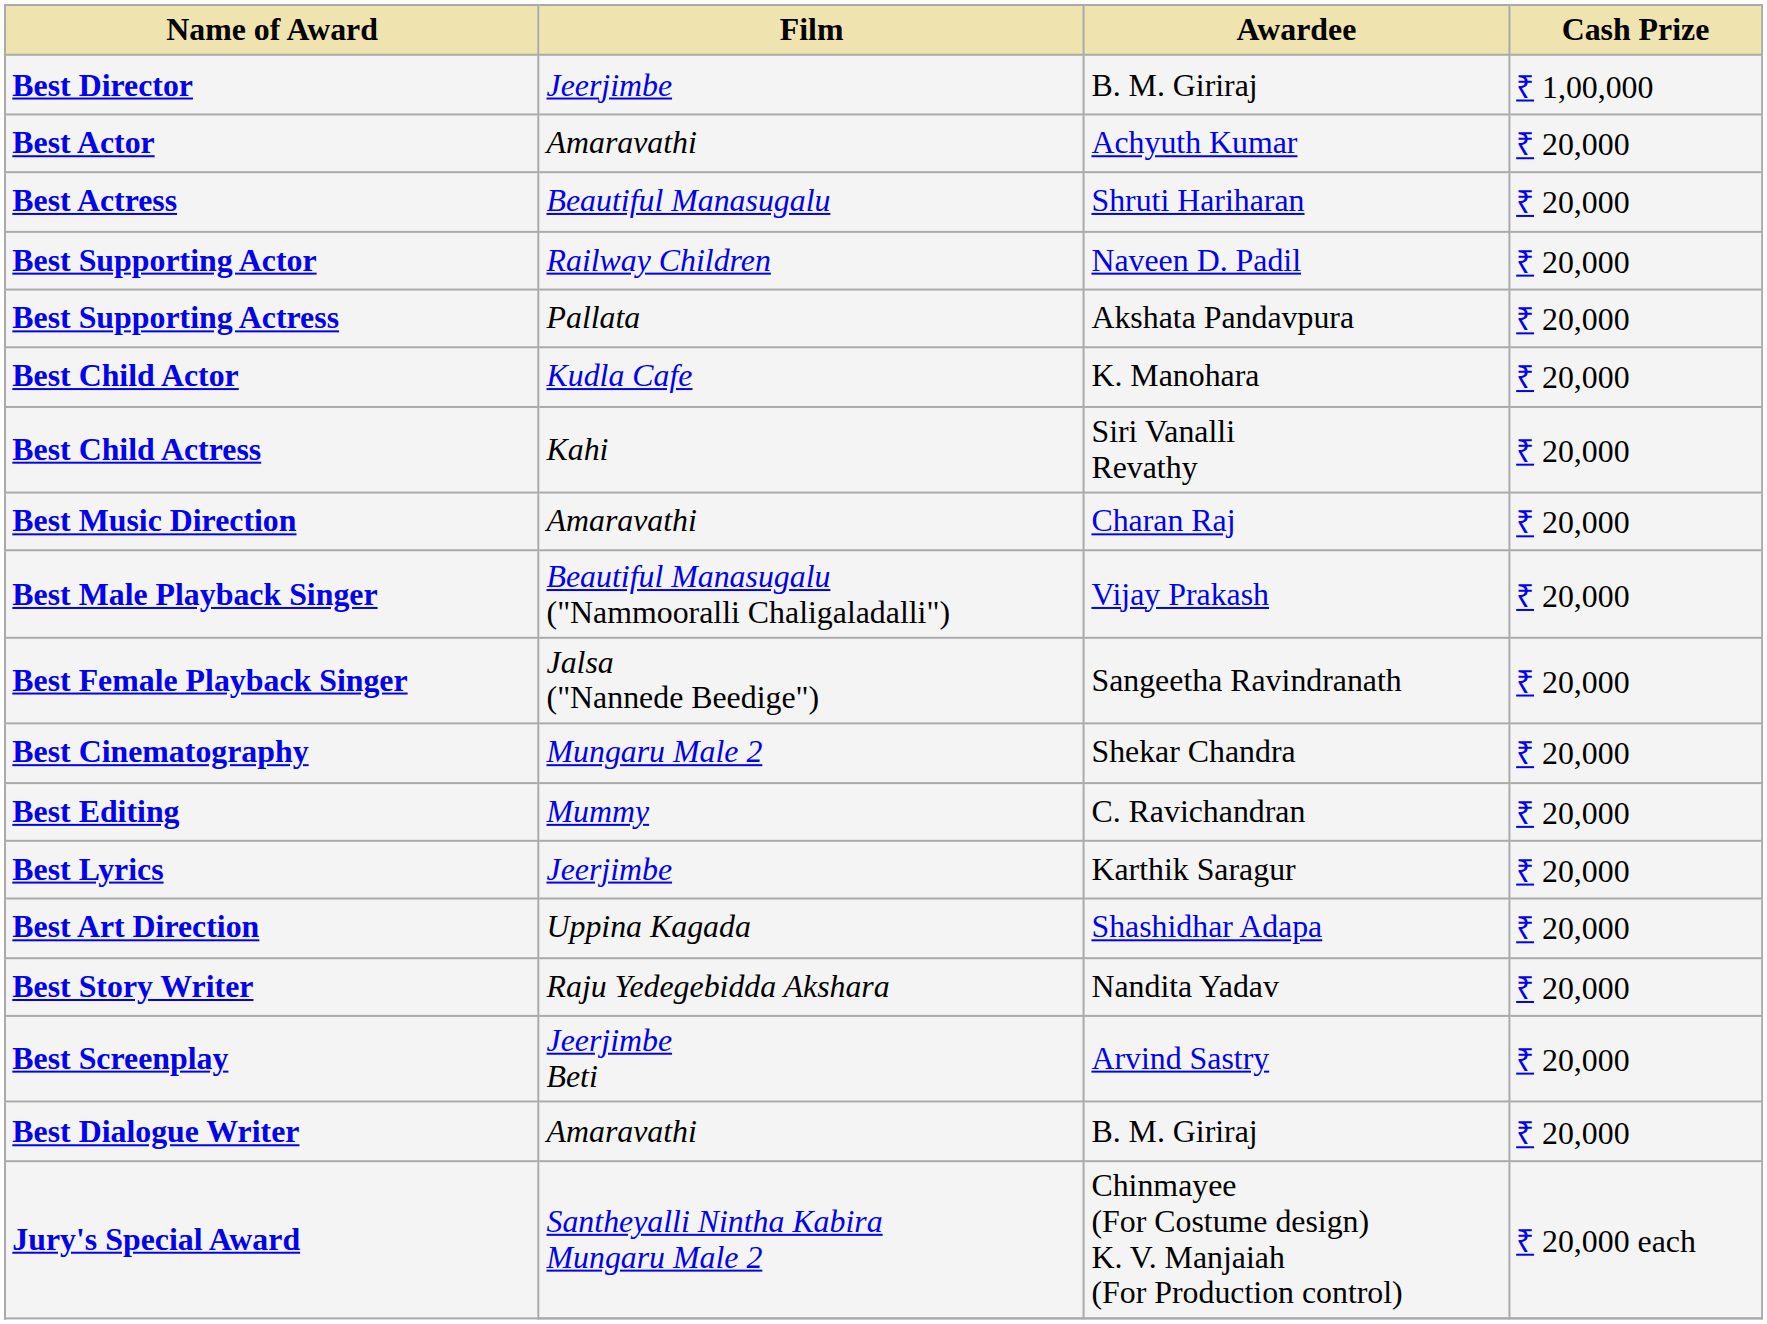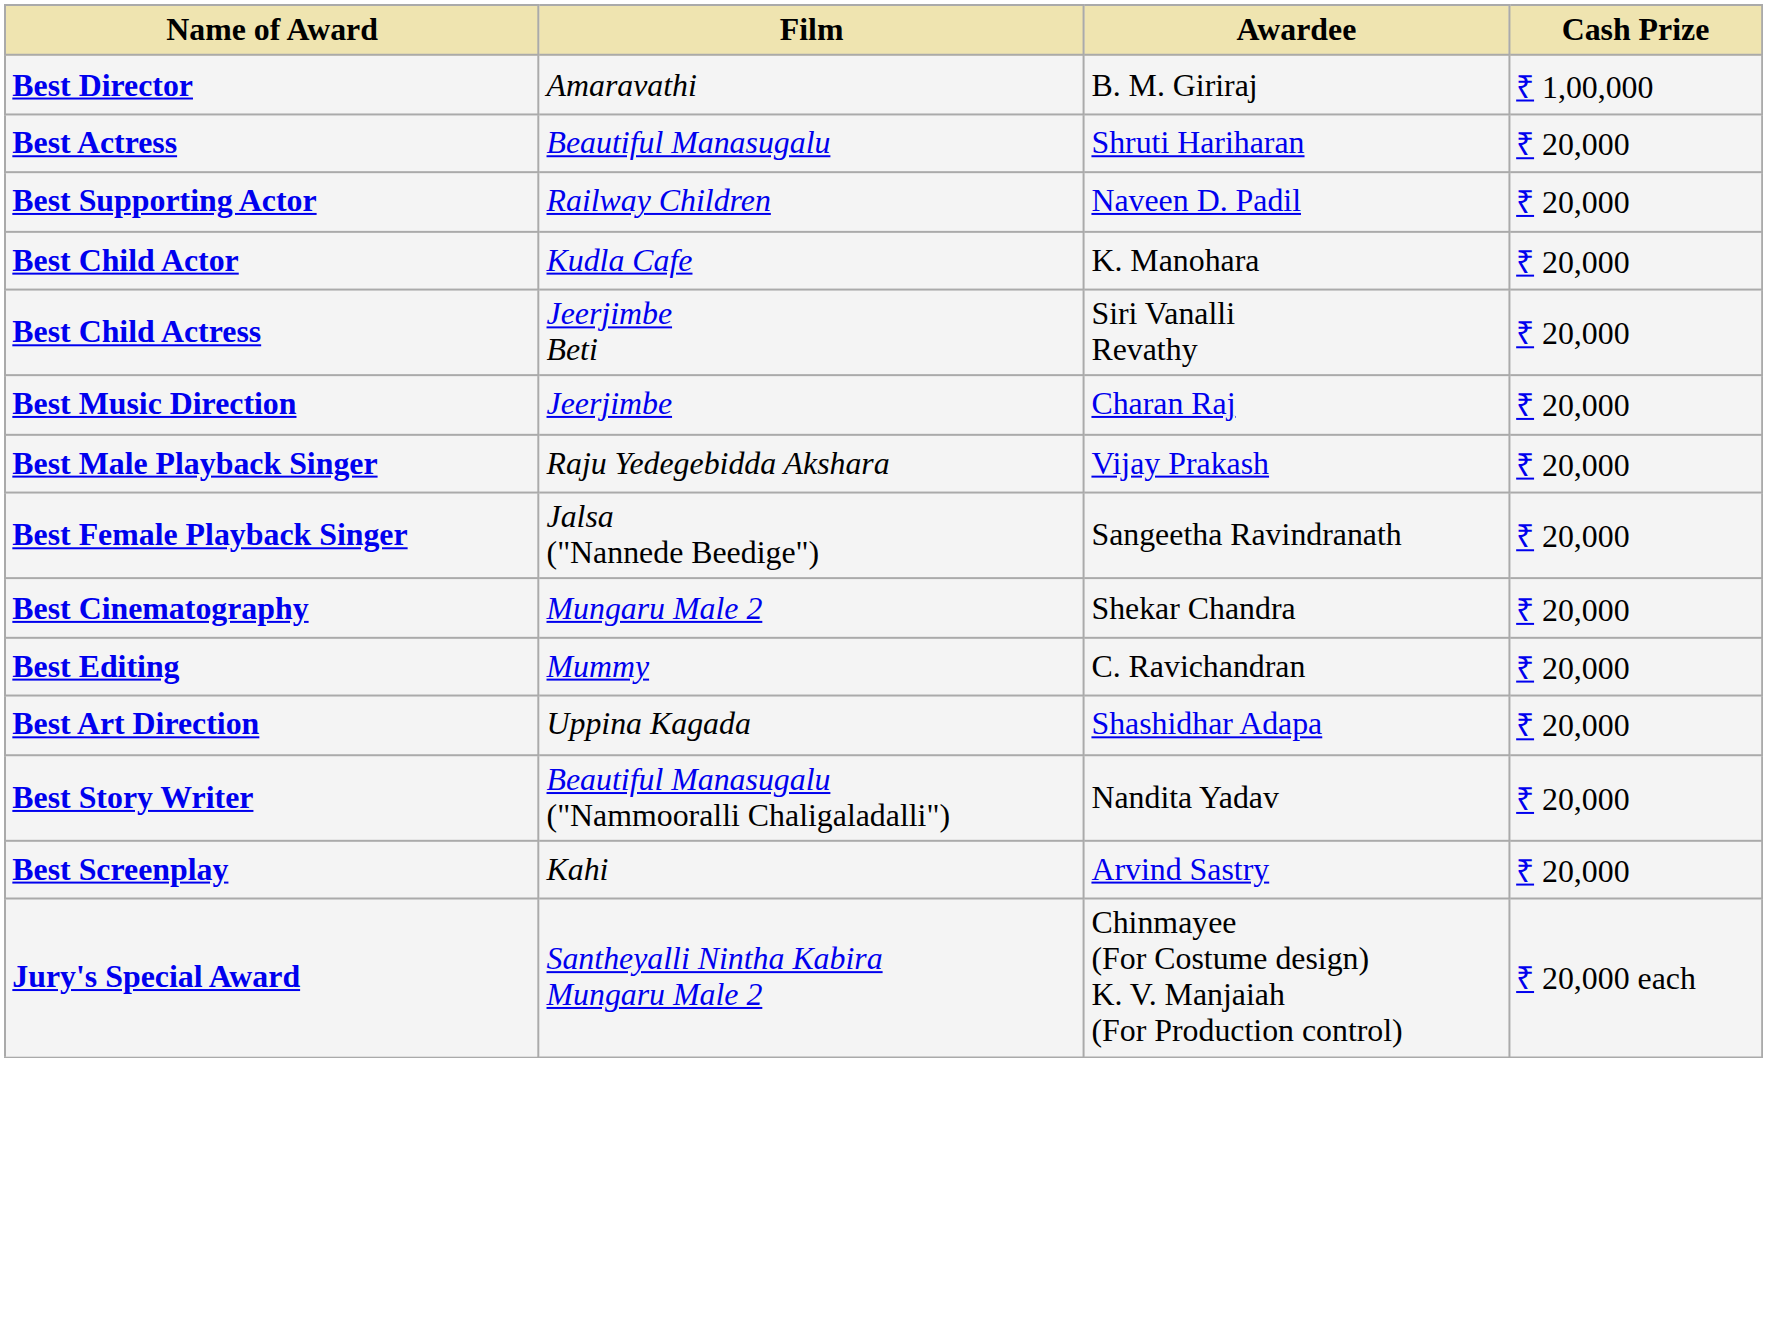Best Director | Film: Jeerjimbe -> Amaravathi
- row: Best Actor | Amaravathi | Achyuth Kumar | ₹ 20,000
- row: Best Supporting Actress | Pallata | Akshata Pandavpura | ₹ 20,000
Best Child Actress | Film: Kahi -> Jeerjimbe Beti
Best Music Direction | Film: Amaravathi -> Jeerjimbe
Best Male Playback Singer | Film: Beautiful Manasugalu ("Nammooralli Chaligaladalli") -> Raju Yedegebidda Akshara
- row: Best Lyrics | Jeerjimbe | Karthik Saragur | ₹ 20,000
Best Story Writer | Film: Raju Yedegebidda Akshara -> Beautiful Manasugalu ("Nammooralli Chaligaladalli")
Best Screenplay | Film: Jeerjimbe Beti -> Kahi
- row: Best Dialogue Writer | Amaravathi | B. M. Giriraj | ₹ 20,000
